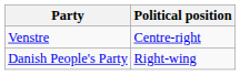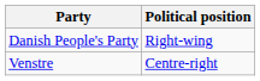rows swapped: Danish People's Party <-> Venstre
